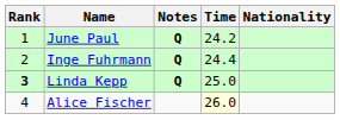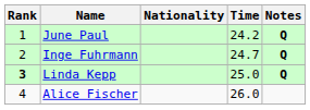columns swapped: Nationality <-> Notes
Inge Fuhrmann | Time: 24.4 -> 24.7
Alice Fischer | Time: lightyellow background -> no background
